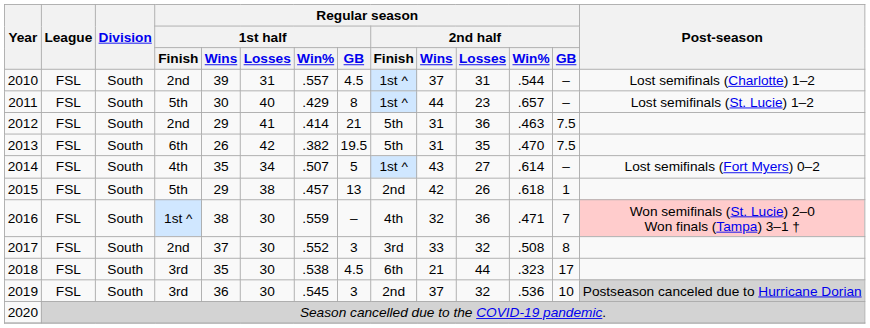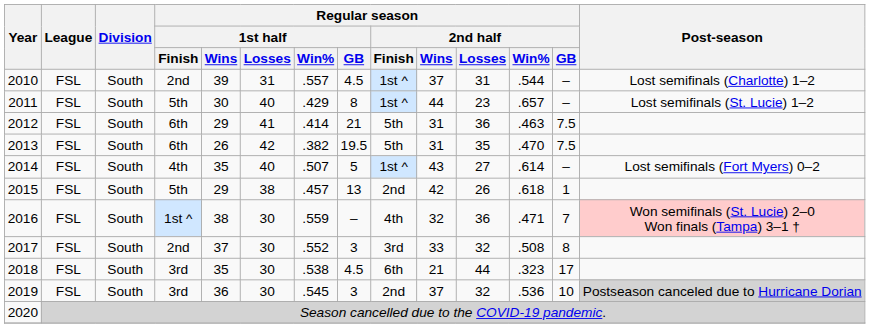2012 | Regular season / 1st half / Finish: 2nd -> 6th
2014 | Regular season / 1st half / Losses: 34 -> 40
